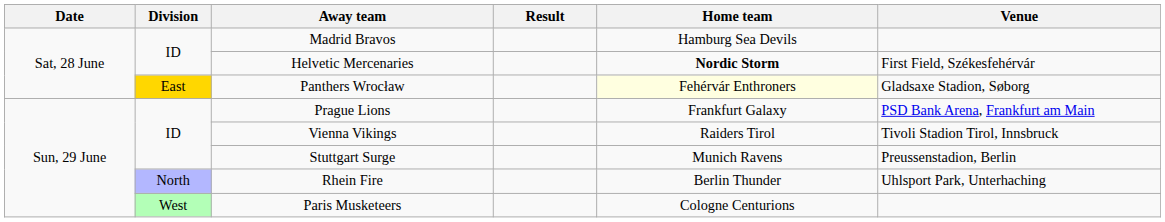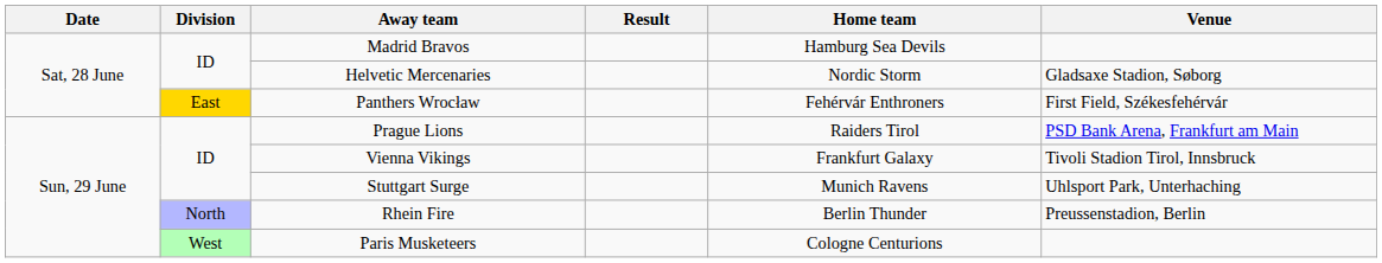Helvetic Mercenaries | Home team: bold -> normal
Helvetic Mercenaries | Venue: First Field, Székesfehérvár -> Gladsaxe Stadion, Søborg
Panthers Wrocław | Home team: lightyellow background -> no background
Panthers Wrocław | Venue: Gladsaxe Stadion, Søborg -> First Field, Székesfehérvár
Prague Lions | Home team: Frankfurt Galaxy -> Raiders Tirol
Vienna Vikings | Home team: Raiders Tirol -> Frankfurt Galaxy
Stuttgart Surge | Venue: Preussenstadion, Berlin -> Uhlsport Park, Unterhaching
Rhein Fire | Venue: Uhlsport Park, Unterhaching -> Preussenstadion, Berlin
